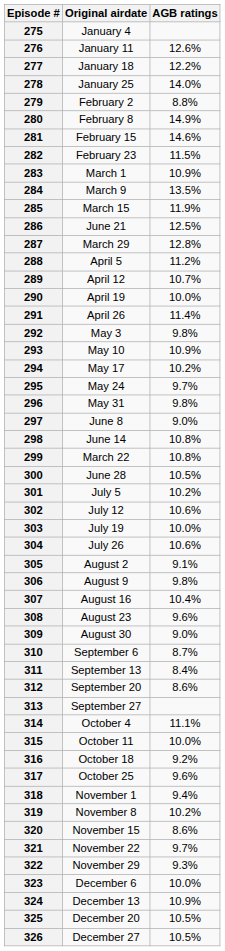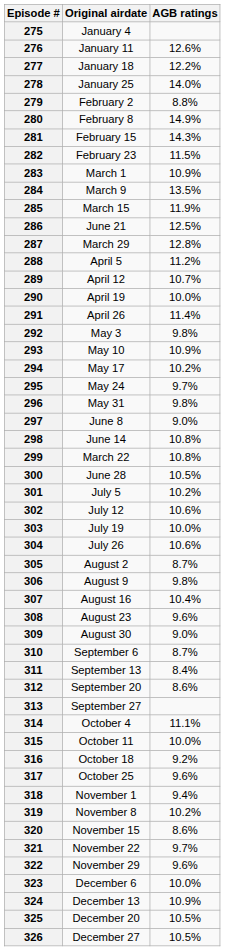281 | AGB ratings: 14.6% -> 14.3%
305 | AGB ratings: 9.1% -> 8.7%
322 | AGB ratings: 9.3% -> 9.6%
